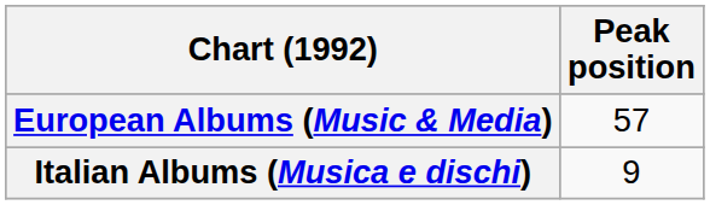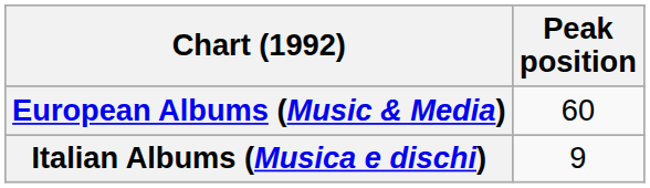European Albums (Music & Media) | Peak position: 57 -> 60
